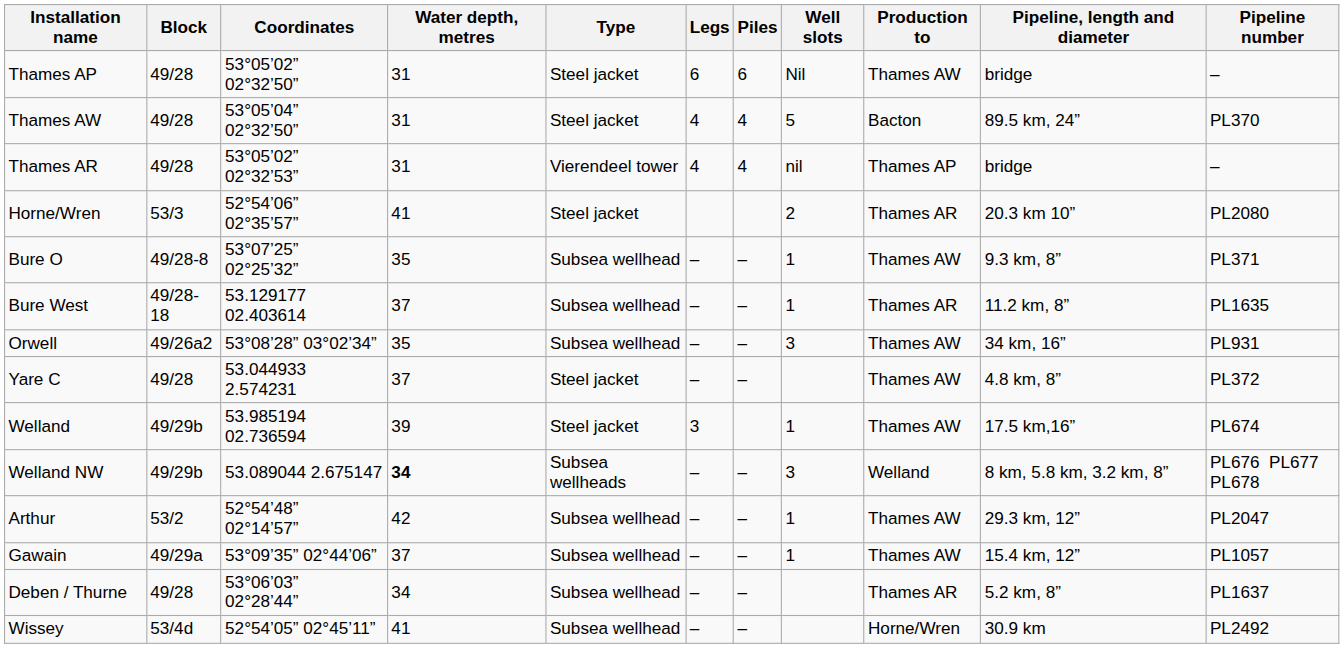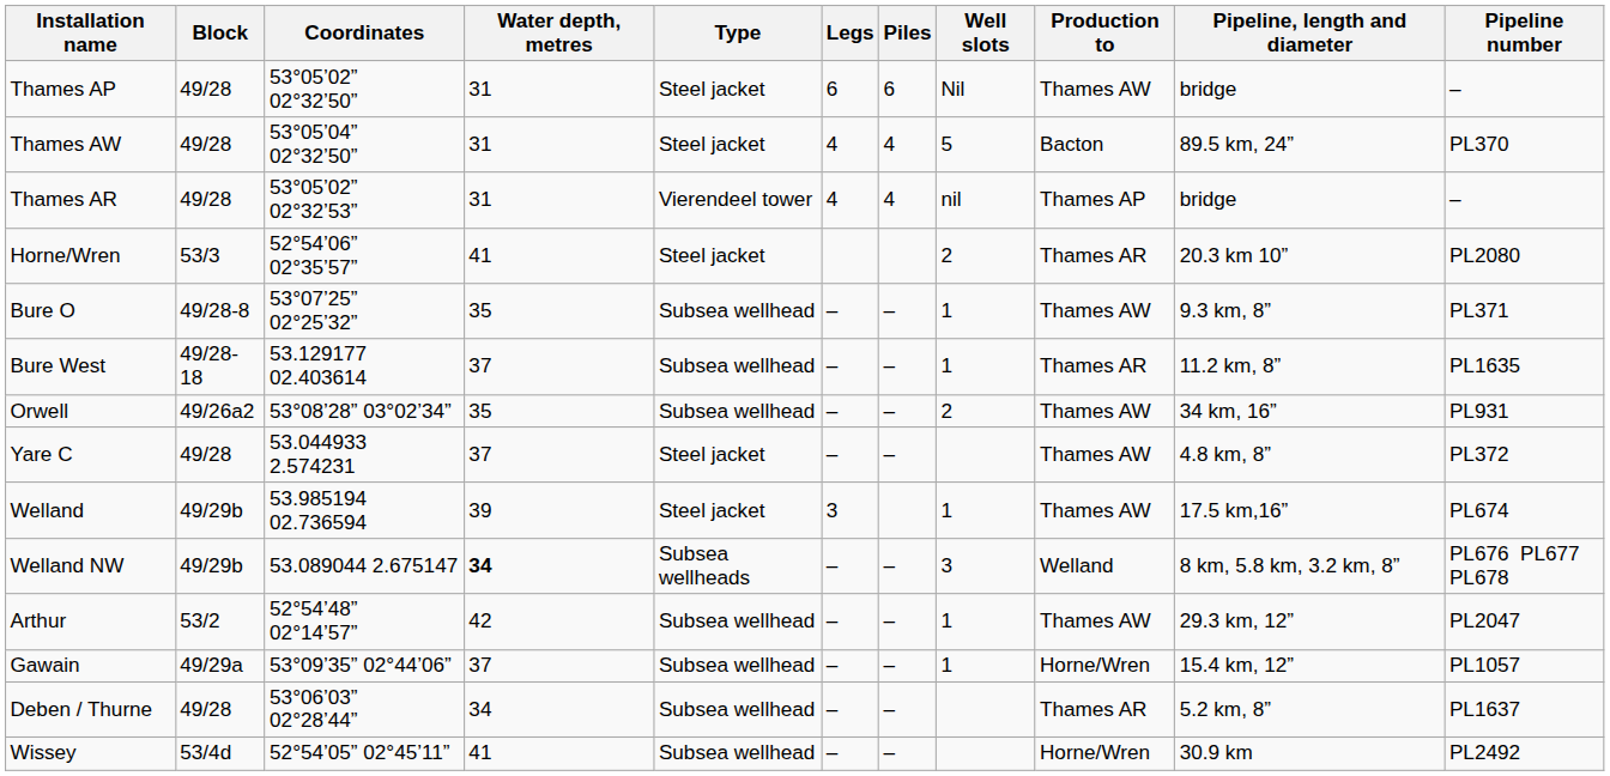Orwell | Well slots: 3 -> 2
Gawain | Production to: Thames AW -> Horne/Wren
